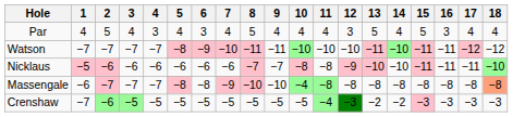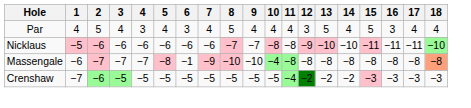- row: Watson | −7 | −7 | −7 | −7 | −8 | −9 | −10 | −11 | −11 | −10 | −10 | −10 | −11 | −10 | −11 | −11 | −12 | −12
Massengale | 6: −8 -> −1
Crenshaw | 12: −3 -> −2
